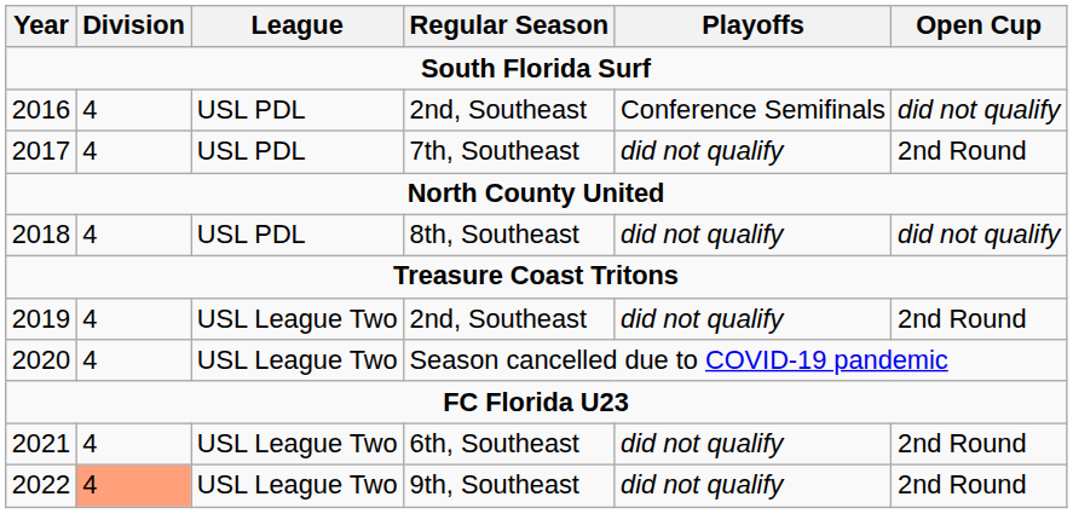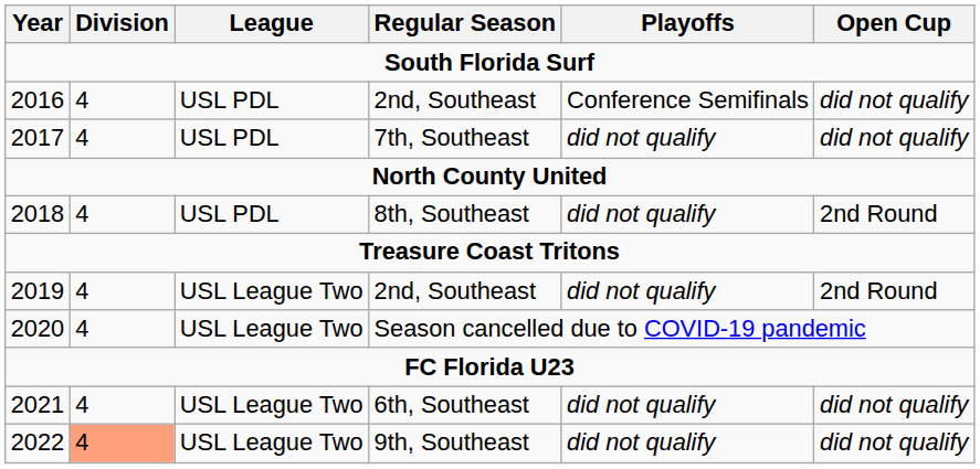7th, Southeast | Open Cup: 2nd Round -> did not qualify
8th, Southeast | Open Cup: did not qualify -> 2nd Round
6th, Southeast | Open Cup: 2nd Round -> did not qualify
9th, Southeast | Open Cup: 2nd Round -> did not qualify
